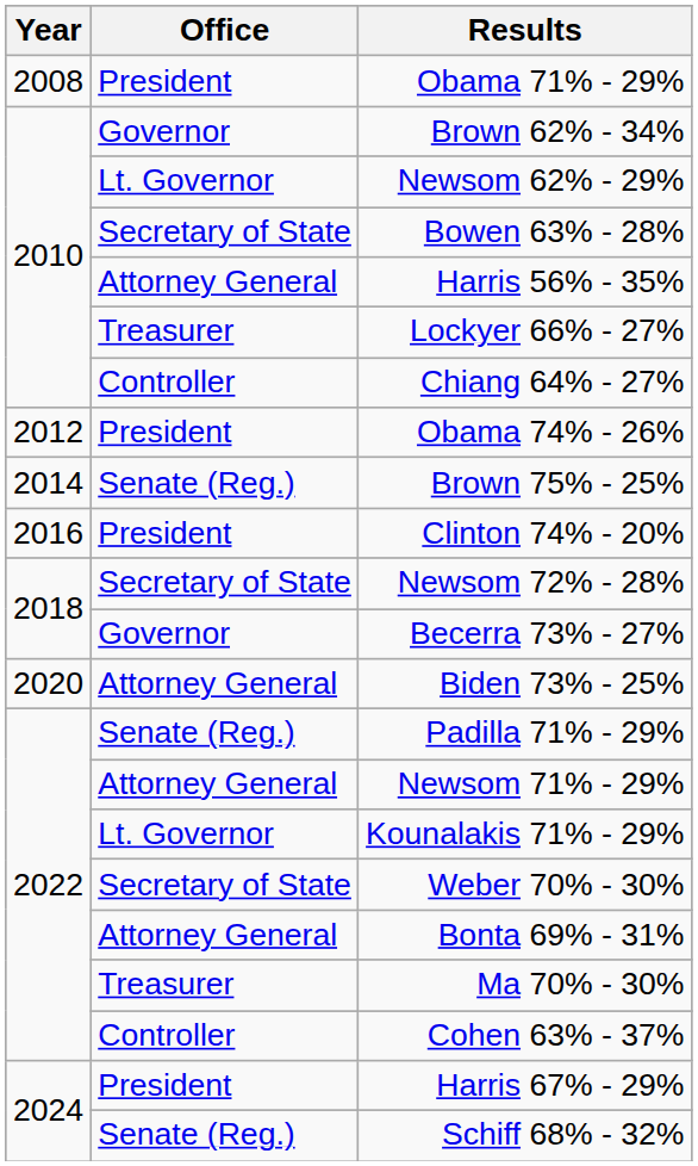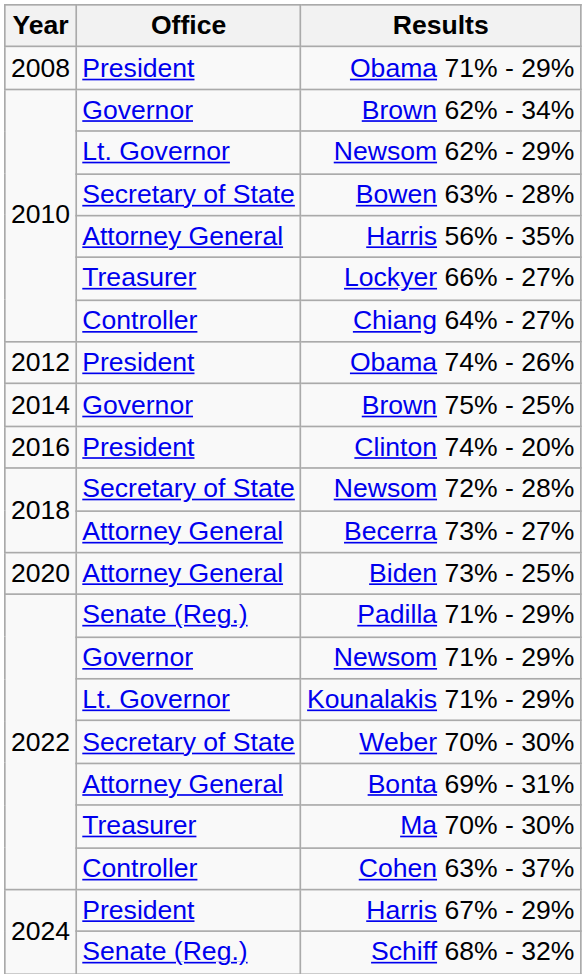Brown 75% - 25% | Office: Senate (Reg.) -> Governor
Becerra 73% - 27% | Office: Governor -> Attorney General
Newsom 71% - 29% | Office: Attorney General -> Governor
